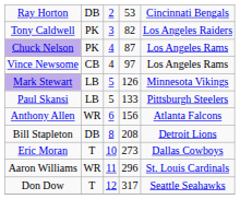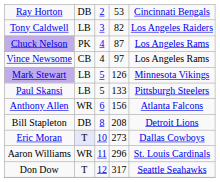Tony Caldwell | column 2: PK -> LB
Eric Moran | column 2: no background -> lavender background
